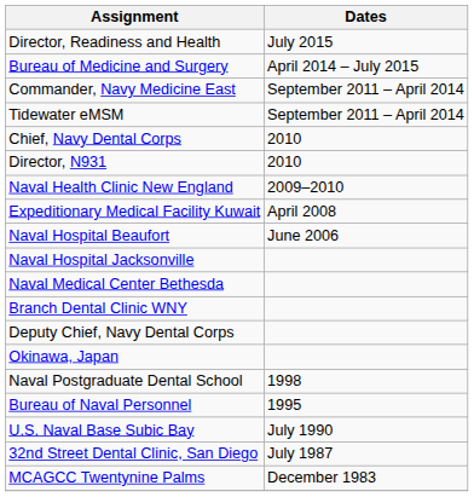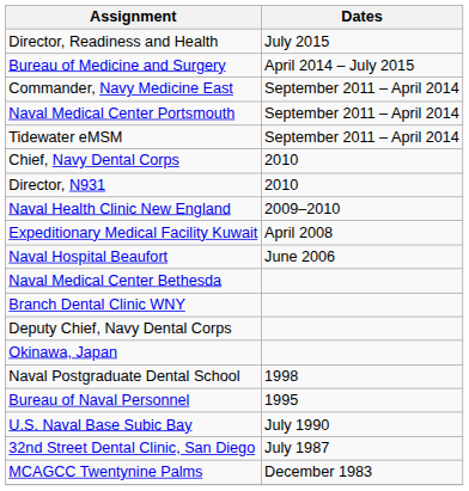+ row: Naval Medical Center Portsmouth | September 2011 – April 2014
- row: Naval Hospital Jacksonville
